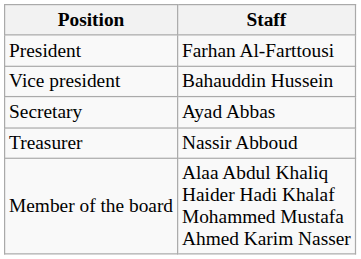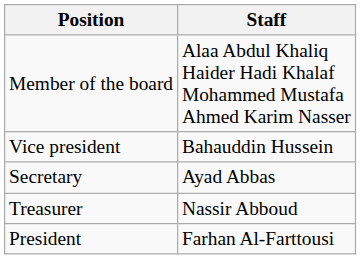rows swapped: President <-> Member of the board
